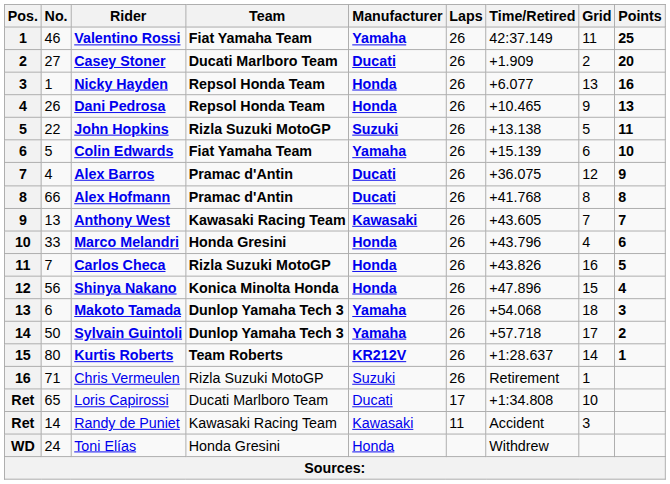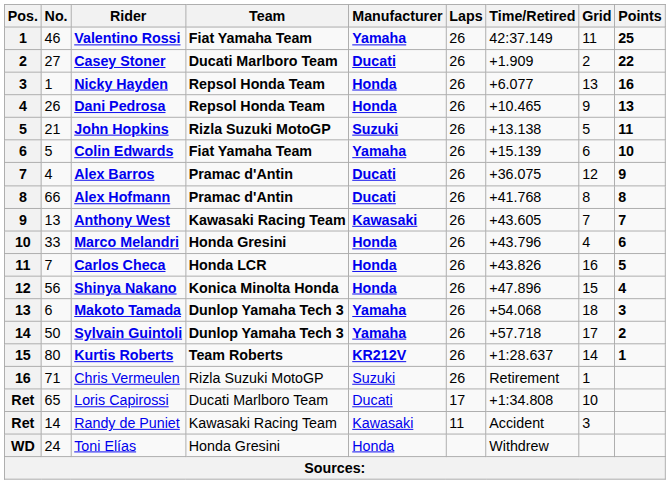Casey Stoner | Points: 20 -> 22
John Hopkins | No.: 22 -> 21
Carlos Checa | Team: Rizla Suzuki MotoGP -> Honda LCR
